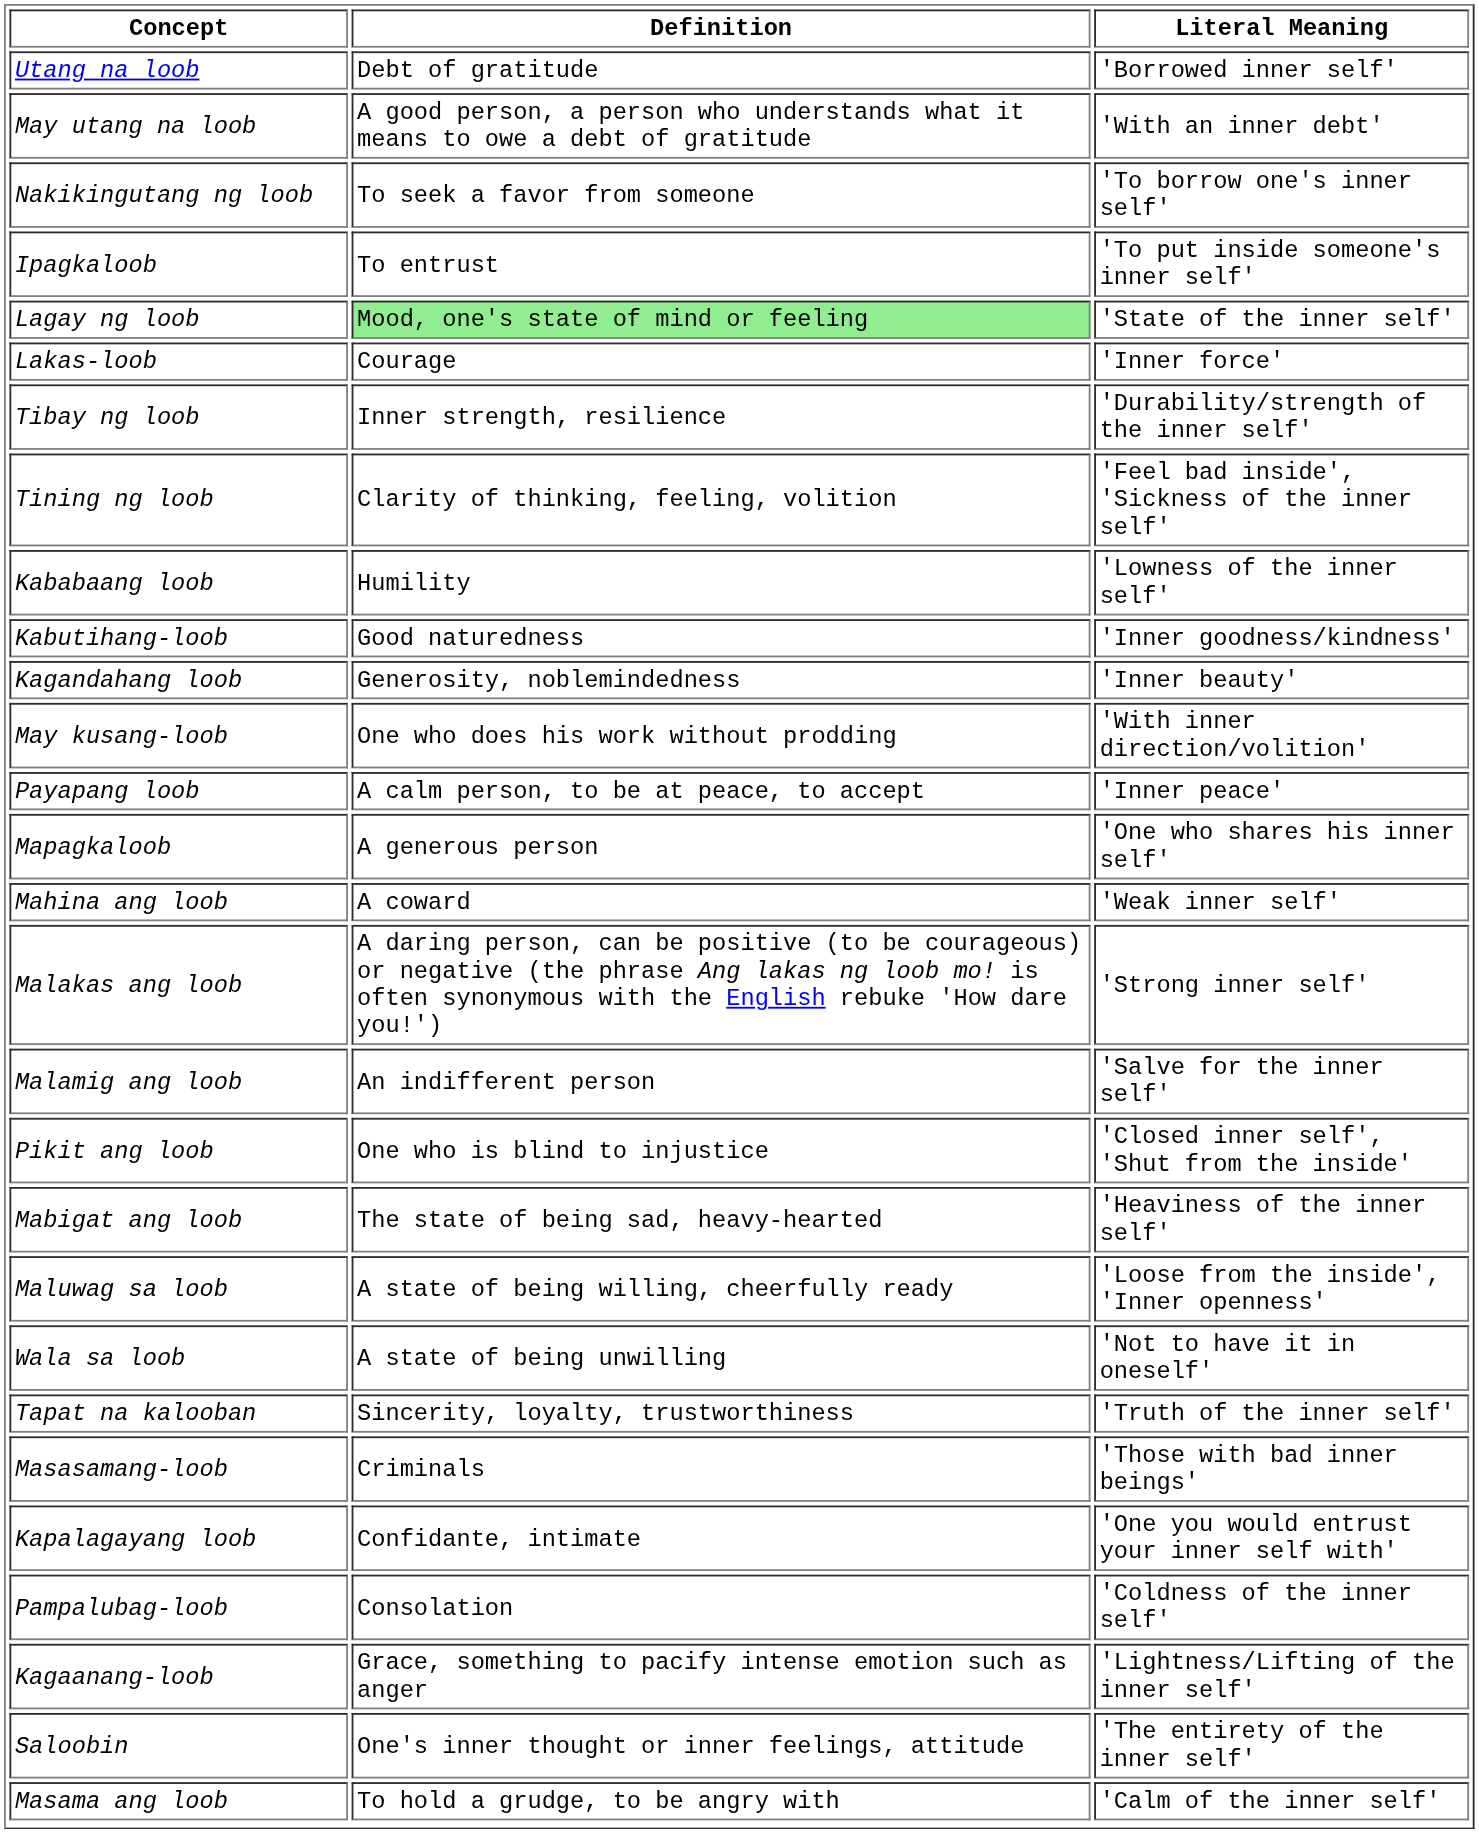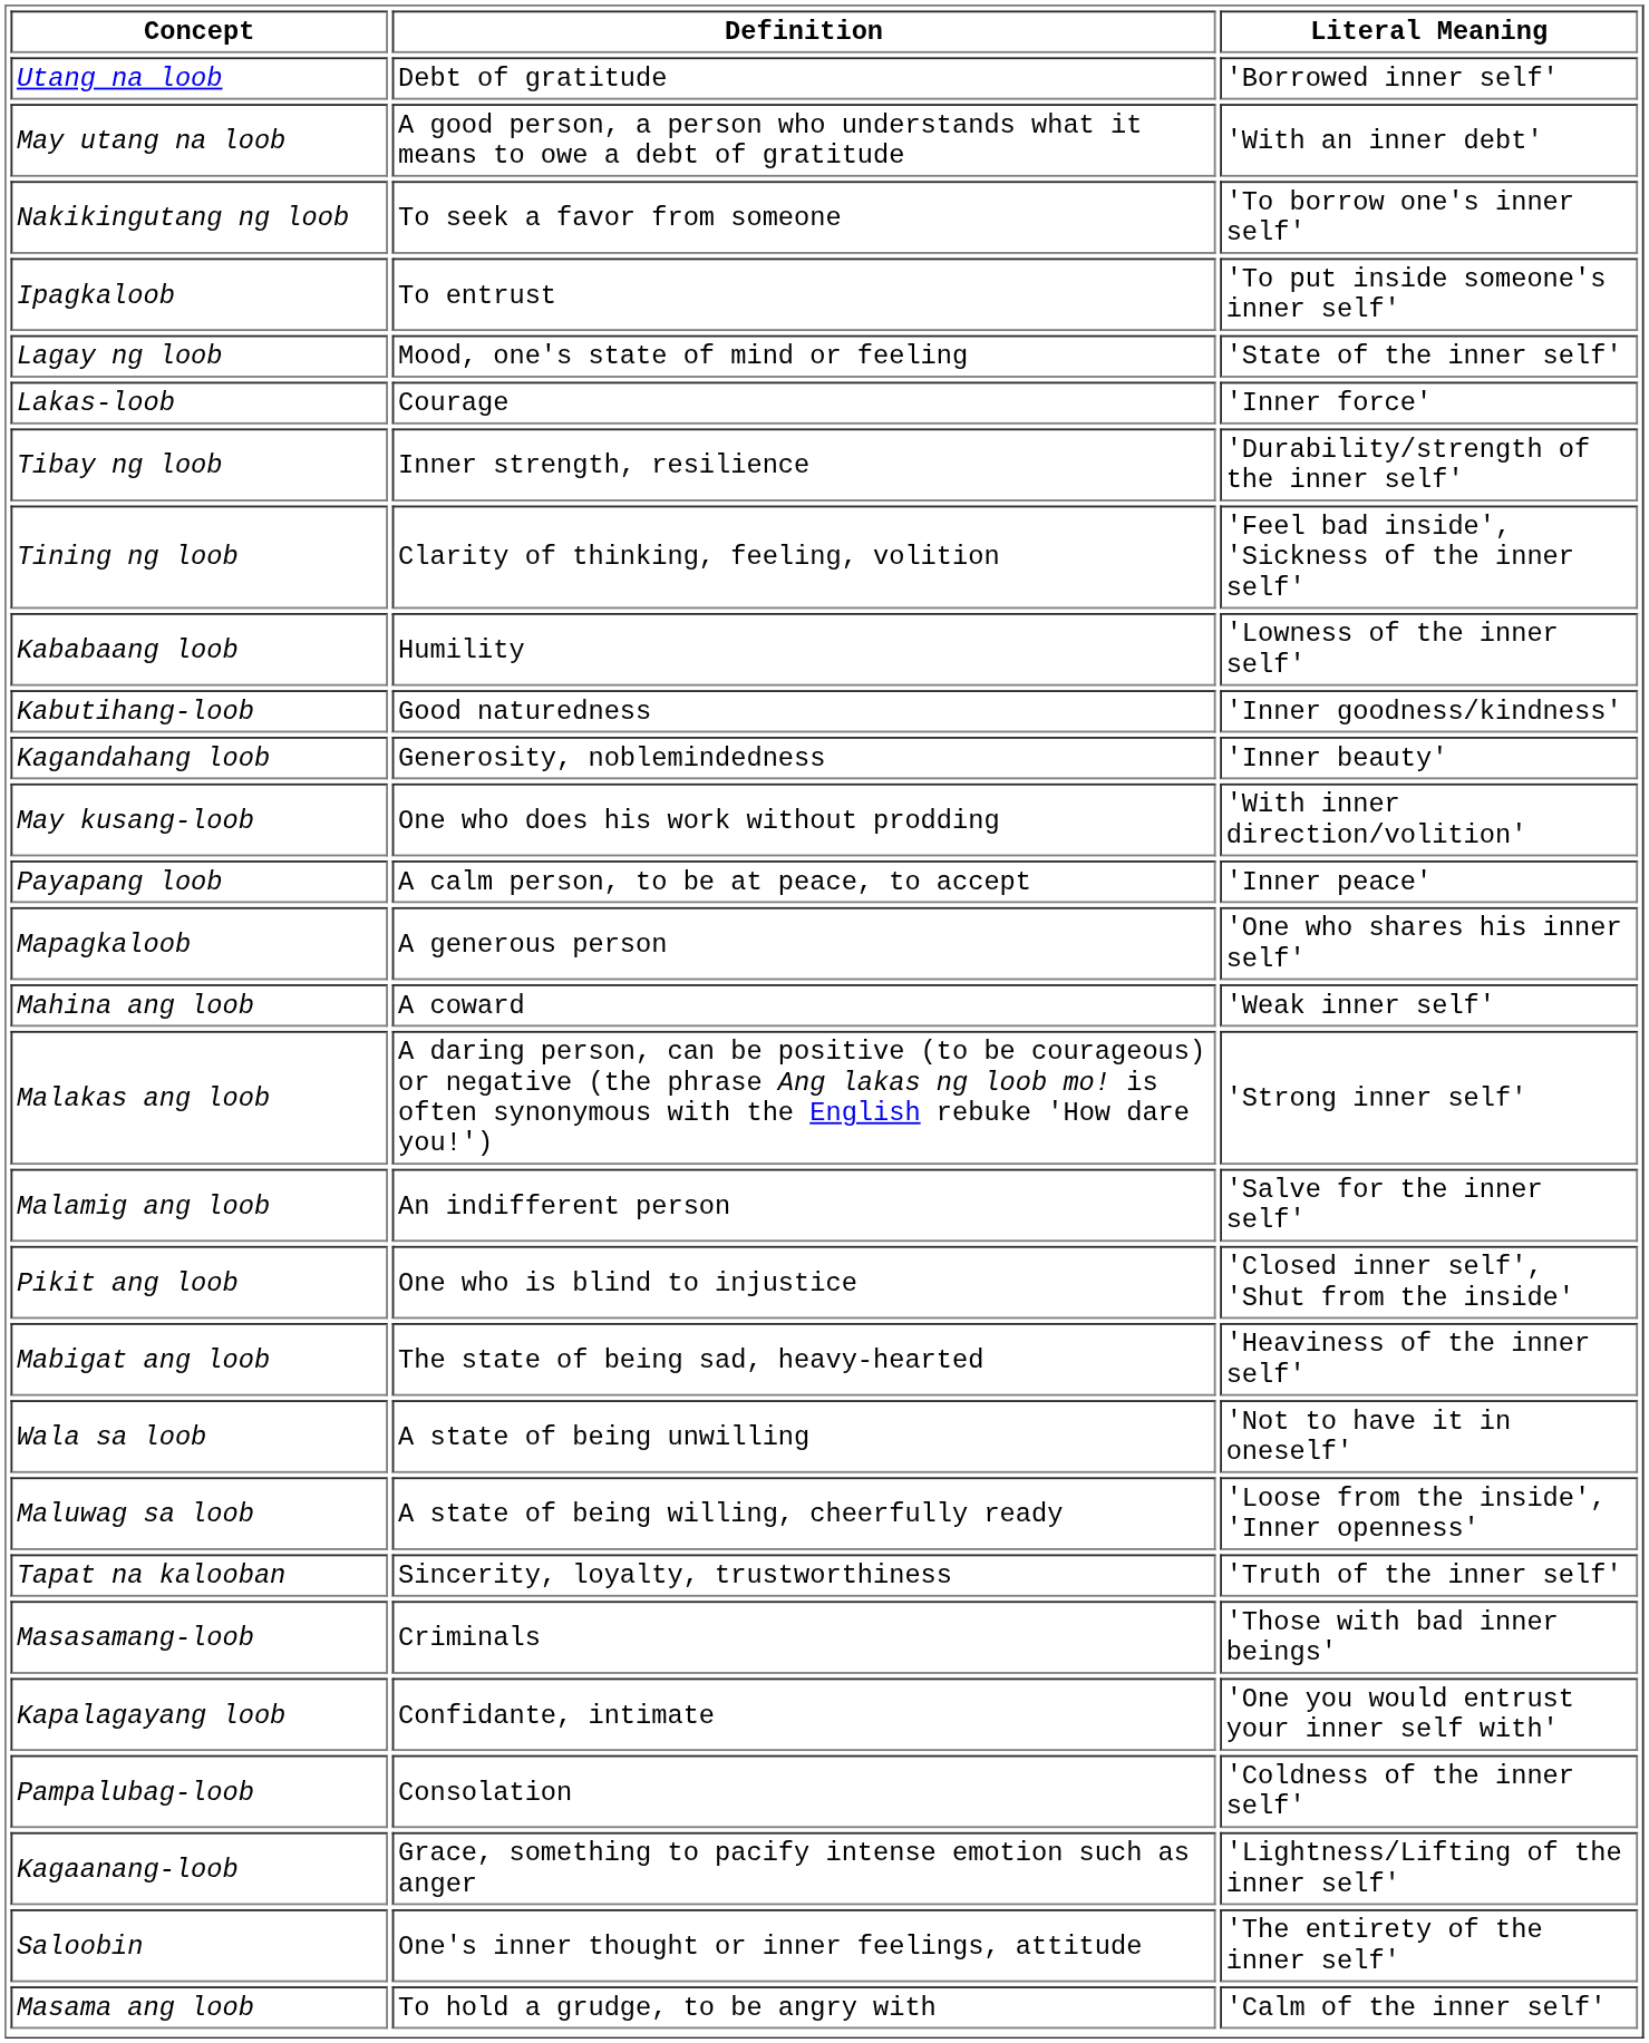Lagay ng loob | Definition: lightgreen background -> no background
rows swapped: Maluwag sa loob <-> Wala sa loob
